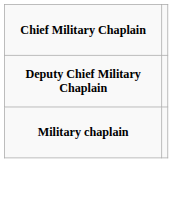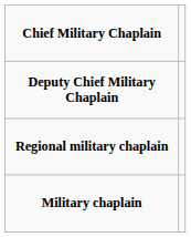+ row: Regional military chaplain
